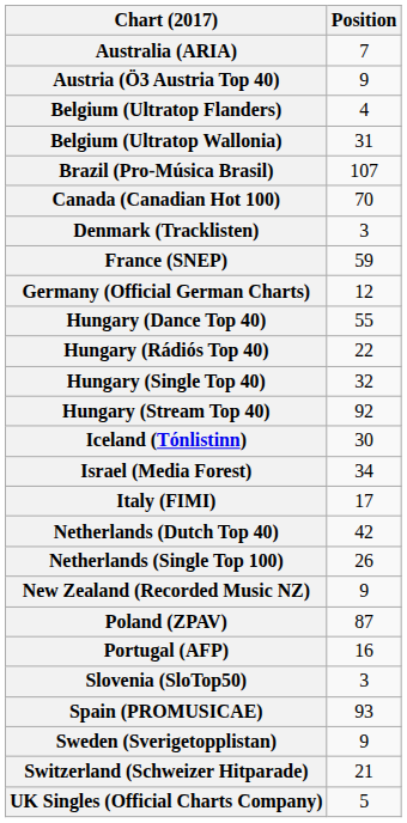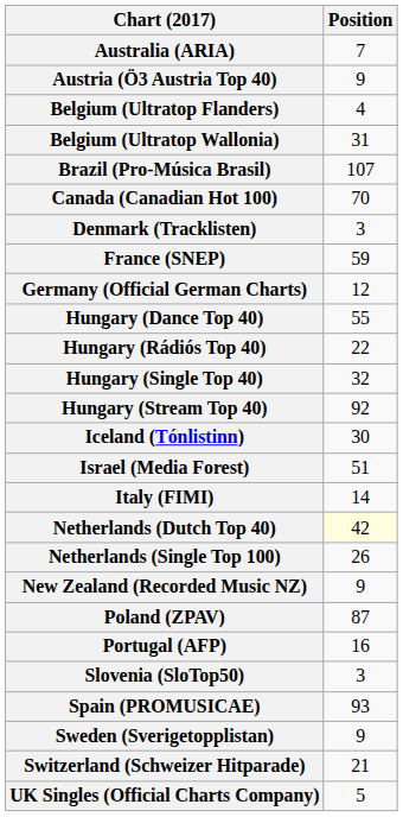Israel (Media Forest) | Position: 34 -> 51
Italy (FIMI) | Position: 17 -> 14
Netherlands (Dutch Top 40) | Position: no background -> lightyellow background
